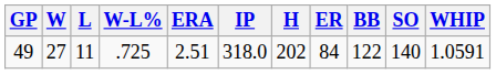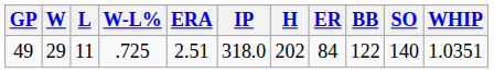49 | W: 27 -> 29
49 | WHIP: 1.0591 -> 1.0351
